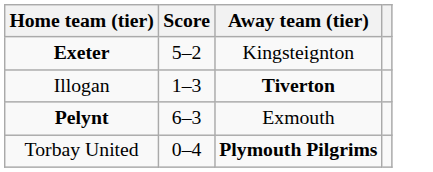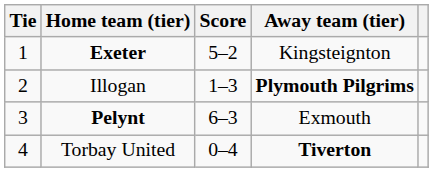+ column: Tie | 1 | 2 | 3 | 4
Illogan | Away team (tier): Tiverton -> Plymouth Pilgrims
Torbay United | Away team (tier): Plymouth Pilgrims -> Tiverton
